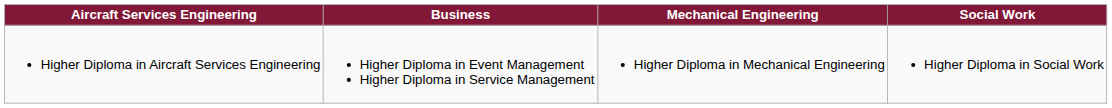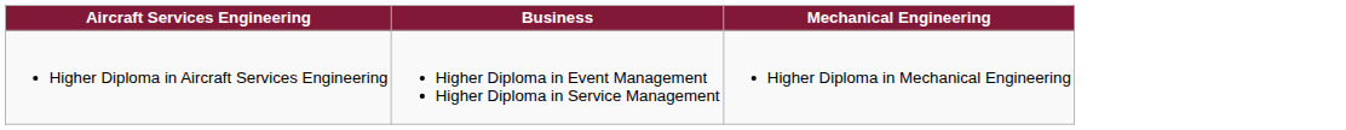- column: Social Work | Higher Diploma in Social Work
